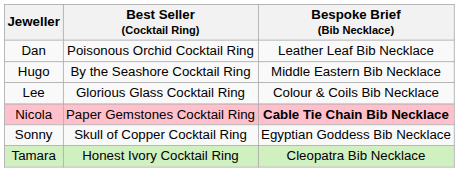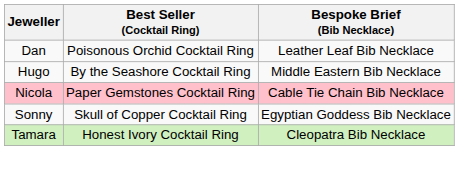- row: Lee | Glorious Glass Cocktail Ring | Colour & Coils Bib Necklace
Nicola | Bespoke Brief (Bib Necklace): bold -> normal
